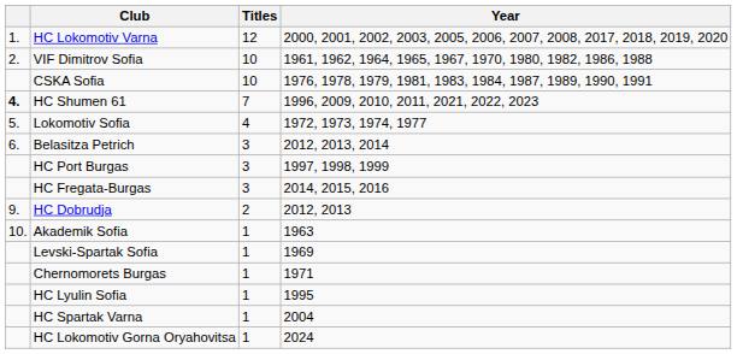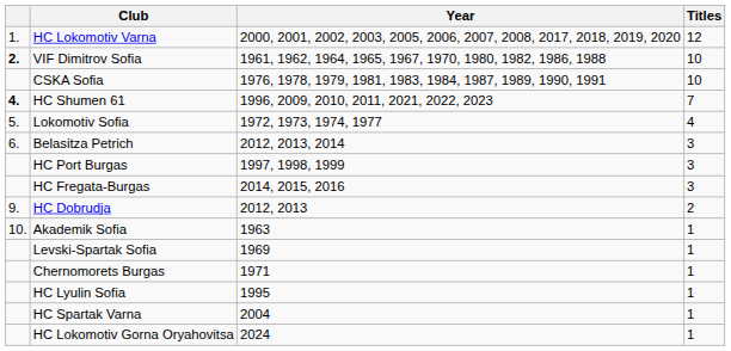columns swapped: Titles <-> Year
VIF Dimitrov Sofia | column 1: normal -> bold
